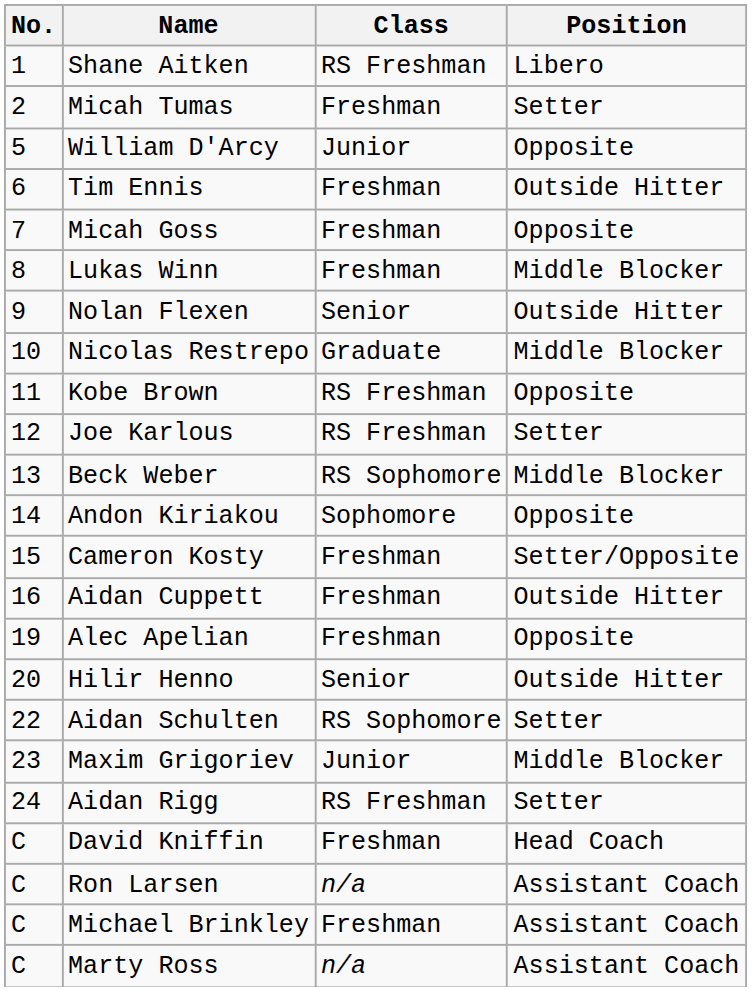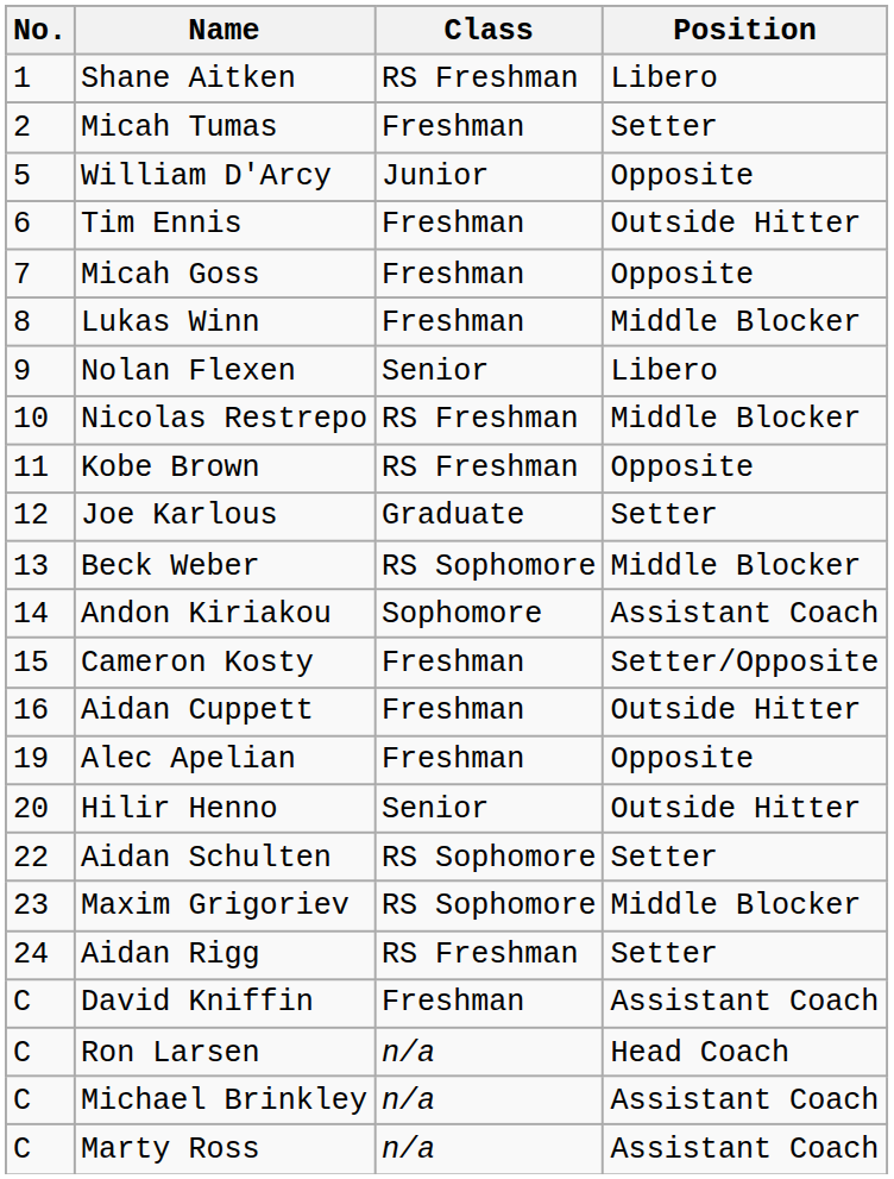Nolan Flexen | Position: Outside Hitter -> Libero
Nicolas Restrepo | Class: Graduate -> RS Freshman
Joe Karlous | Class: RS Freshman -> Graduate
Andon Kiriakou | Position: Opposite -> Assistant Coach
Maxim Grigoriev | Class: Junior -> RS Sophomore
David Kniffin | Position: Head Coach -> Assistant Coach
Ron Larsen | Position: Assistant Coach -> Head Coach
Michael Brinkley | Class: Freshman -> n/a
